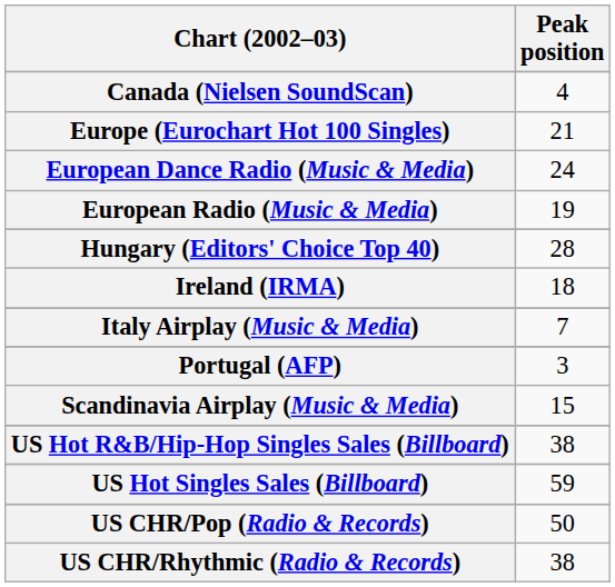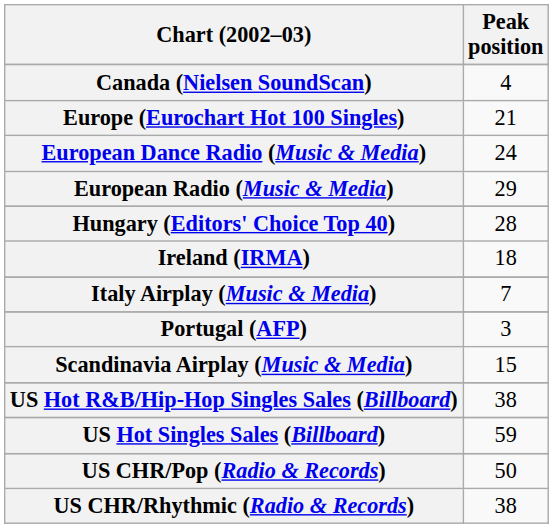European Radio (Music & Media) | Peak position: 19 -> 29
